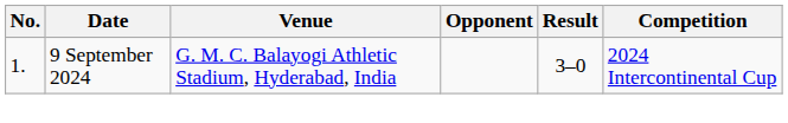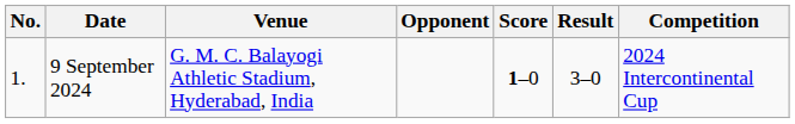+ column: Score | 1–0
